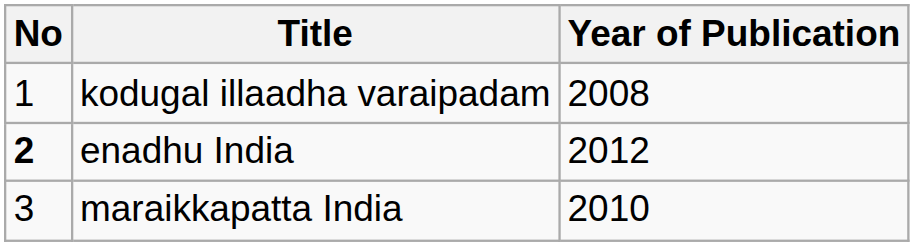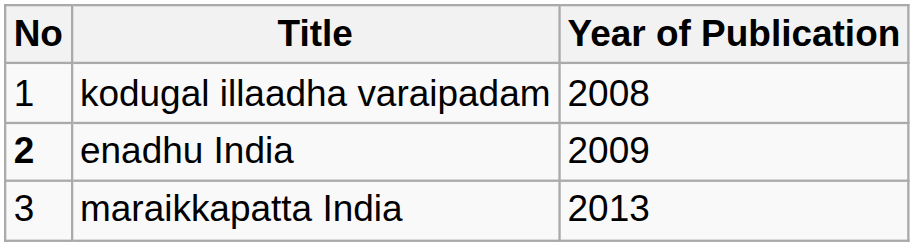enadhu India | Year of Publication: 2012 -> 2009
maraikkapatta India | Year of Publication: 2010 -> 2013
